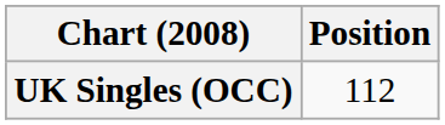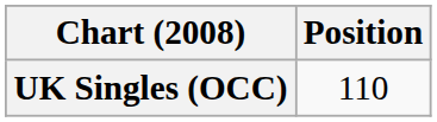UK Singles (OCC) | Position: 112 -> 110
